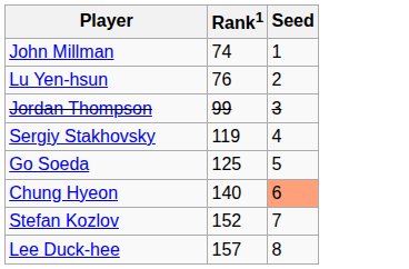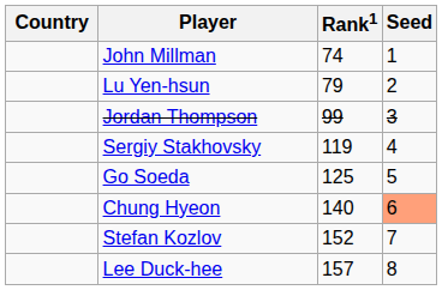+ column: Country
Lu Yen-hsun | Rank1: 76 -> 79
